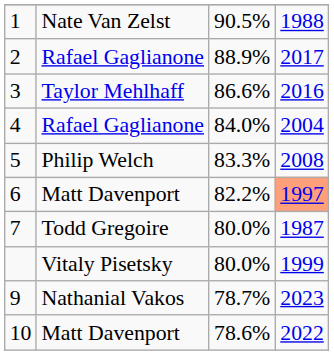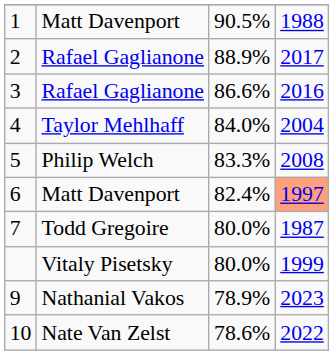1 | column 2: Nate Van Zelst -> Matt Davenport
3 | column 2: Taylor Mehlhaff -> Rafael Gaglianone
4 | column 2: Rafael Gaglianone -> Taylor Mehlhaff
6 | column 3: 82.2% -> 82.4%
9 | column 3: 78.7% -> 78.9%
10 | column 2: Matt Davenport -> Nate Van Zelst
